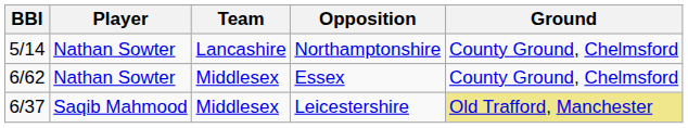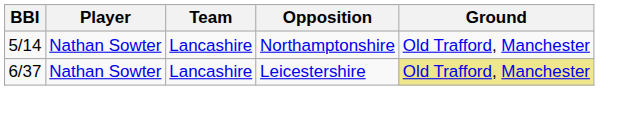Northamptonshire | Ground: County Ground, Chelmsford -> Old Trafford, Manchester
- row: 6/62 | Nathan Sowter | Middlesex | Essex | County Ground, Chelmsford
Leicestershire | Player: Saqib Mahmood -> Nathan Sowter
Leicestershire | Team: Middlesex -> Lancashire
